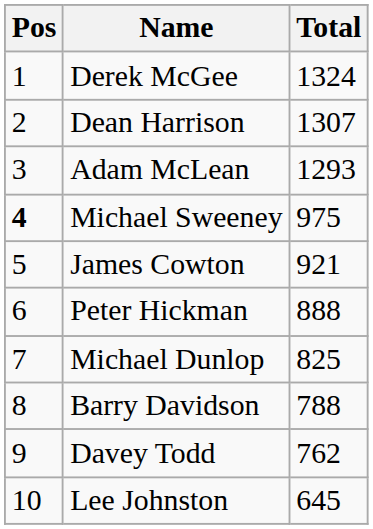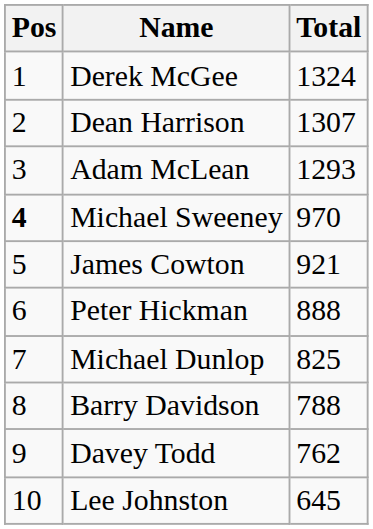Michael Sweeney | Total: 975 -> 970
